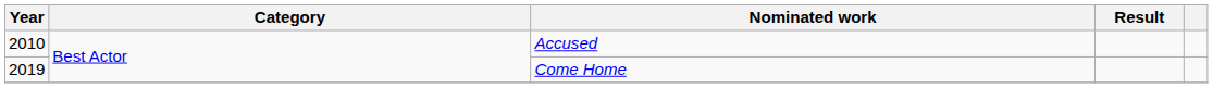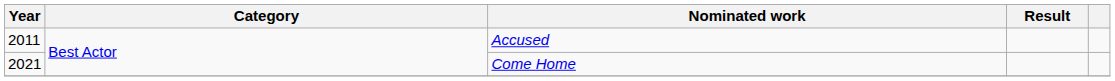Accused | Year: 2010 -> 2011
Come Home | Year: 2019 -> 2021
